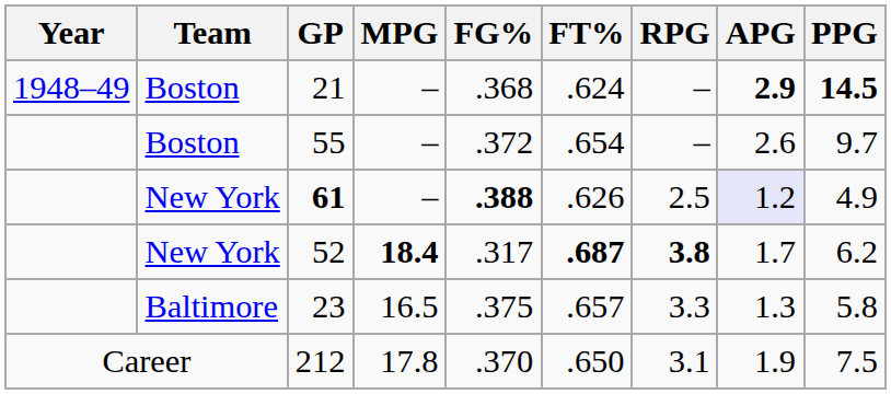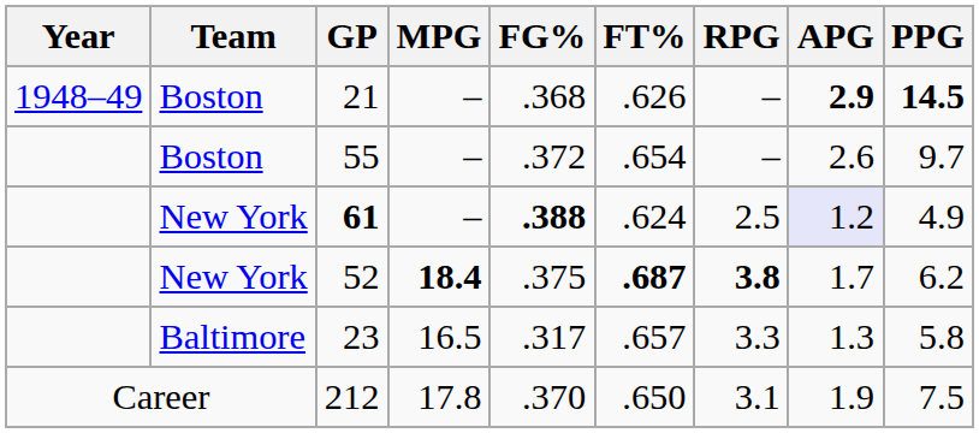21 | FT%: .624 -> .626
61 | FT%: .626 -> .624
52 | FG%: .317 -> .375
23 | FG%: .375 -> .317
